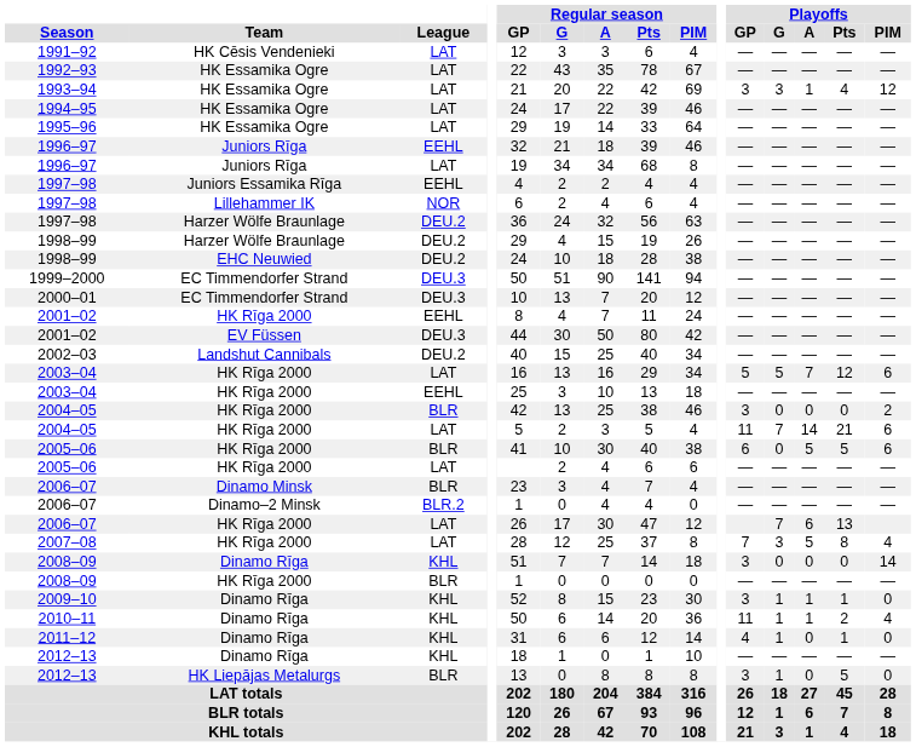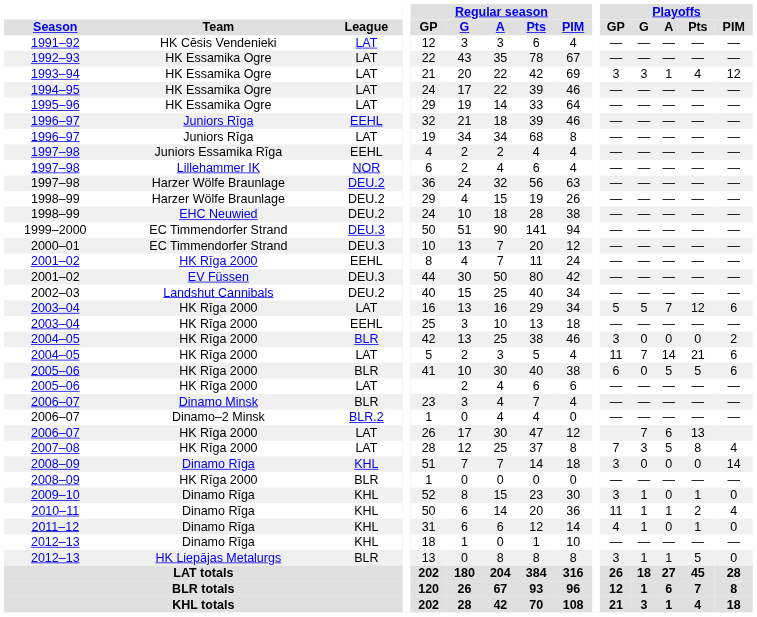2009–10 | Playoffs / A: 1 -> 0
2012–13 / BLR | Playoffs / A: 0 -> 1
